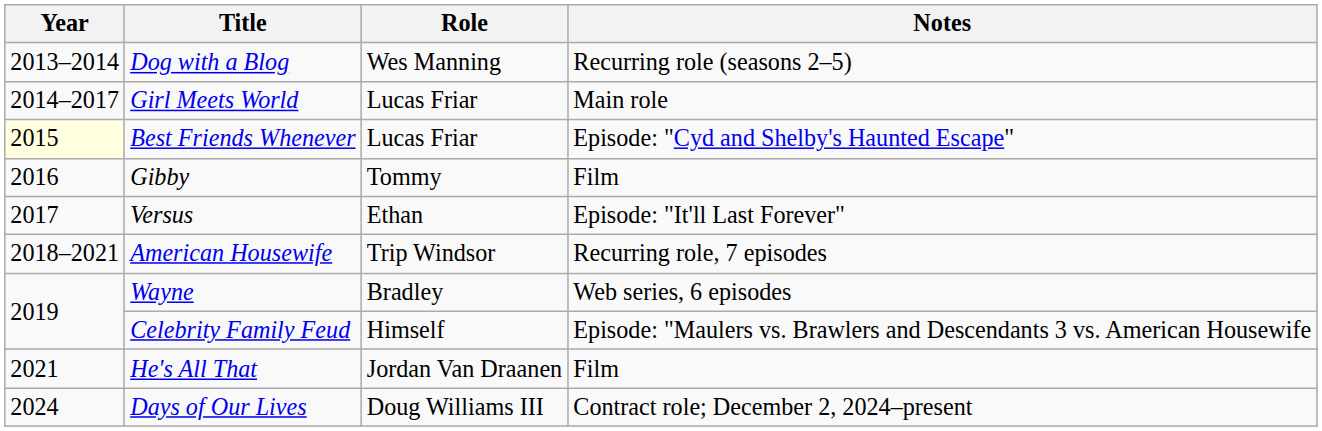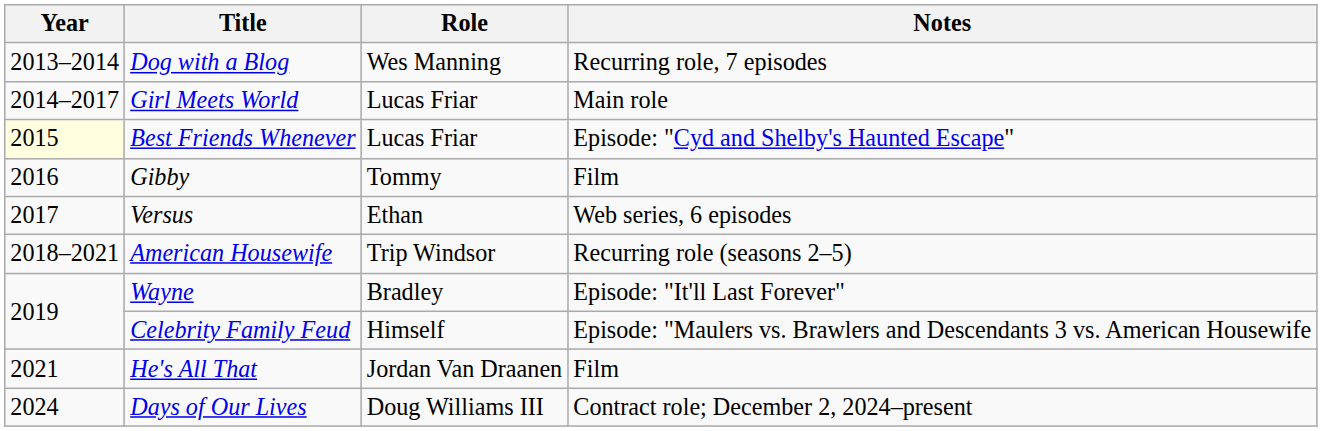Dog with a Blog | Notes: Recurring role (seasons 2–5) -> Recurring role, 7 episodes
Versus | Notes: Episode: "It'll Last Forever" -> Web series, 6 episodes
American Housewife | Notes: Recurring role, 7 episodes -> Recurring role (seasons 2–5)
Wayne | Notes: Web series, 6 episodes -> Episode: "It'll Last Forever"
